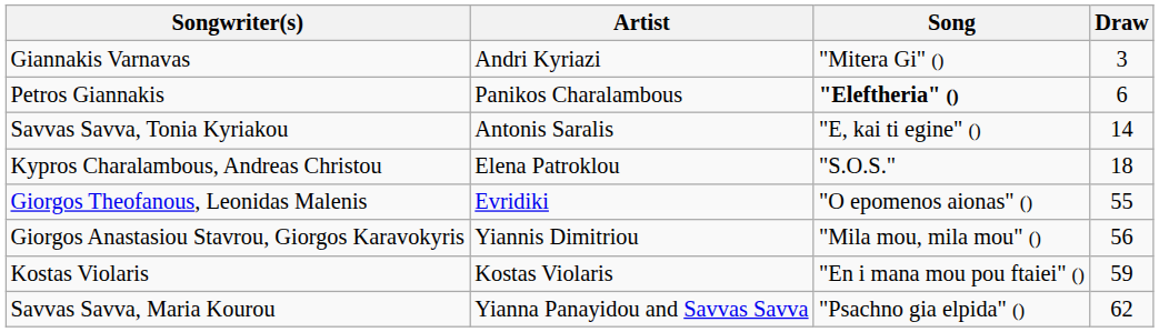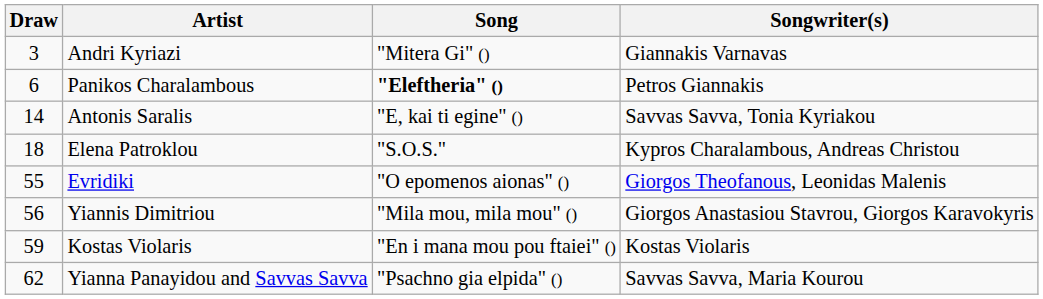columns swapped: Draw <-> Songwriter(s)
